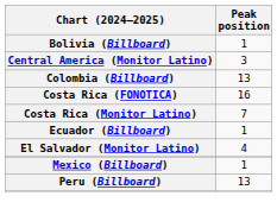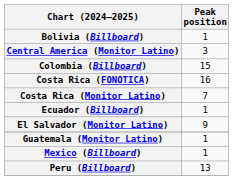Colombia (Billboard) | Peak position: 13 -> 15
El Salvador (Monitor Latino) | Peak position: 4 -> 9
+ row: Guatemala (Monitor Latino) | 1
